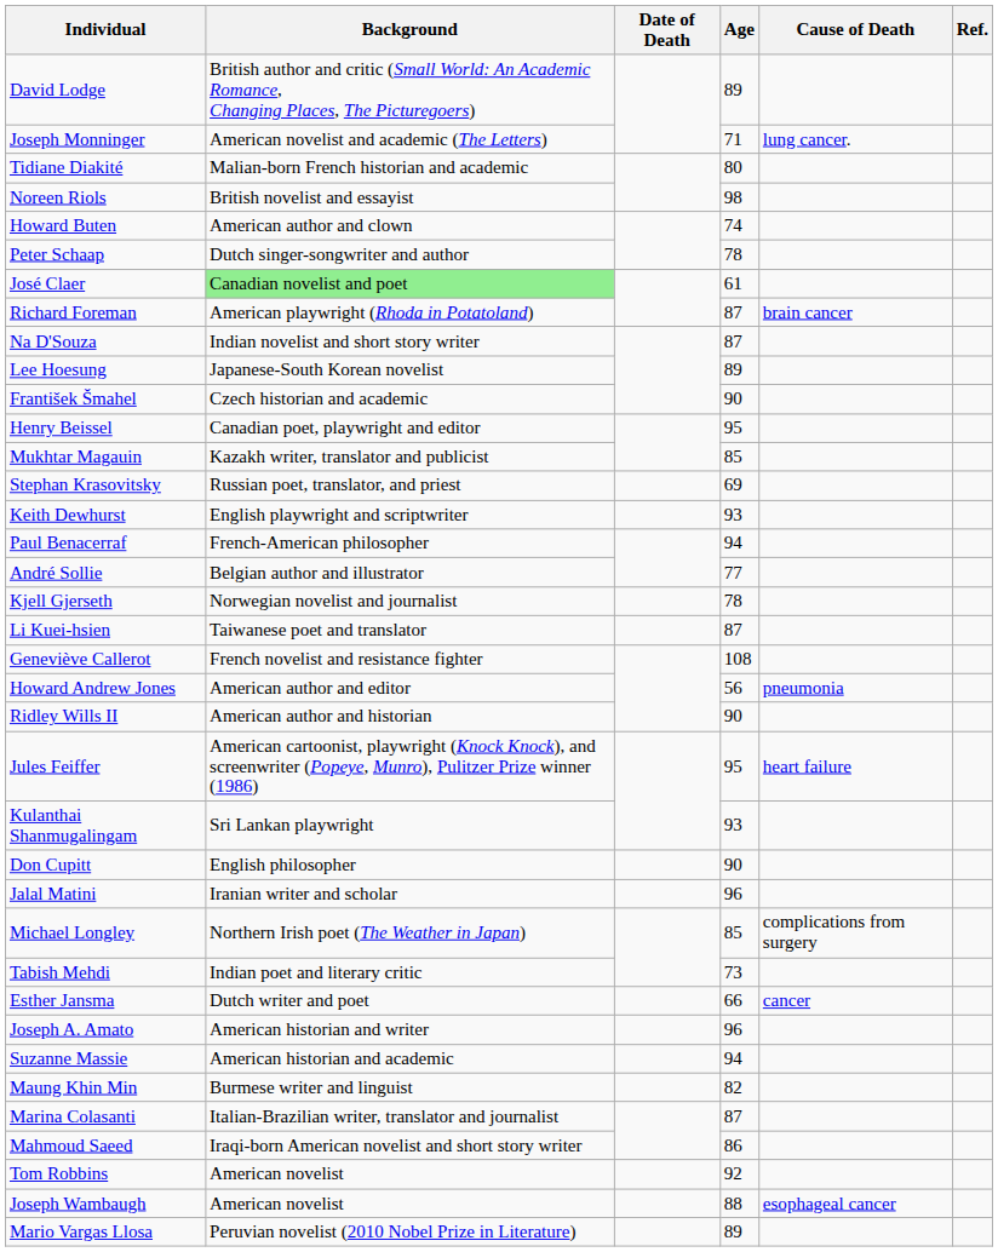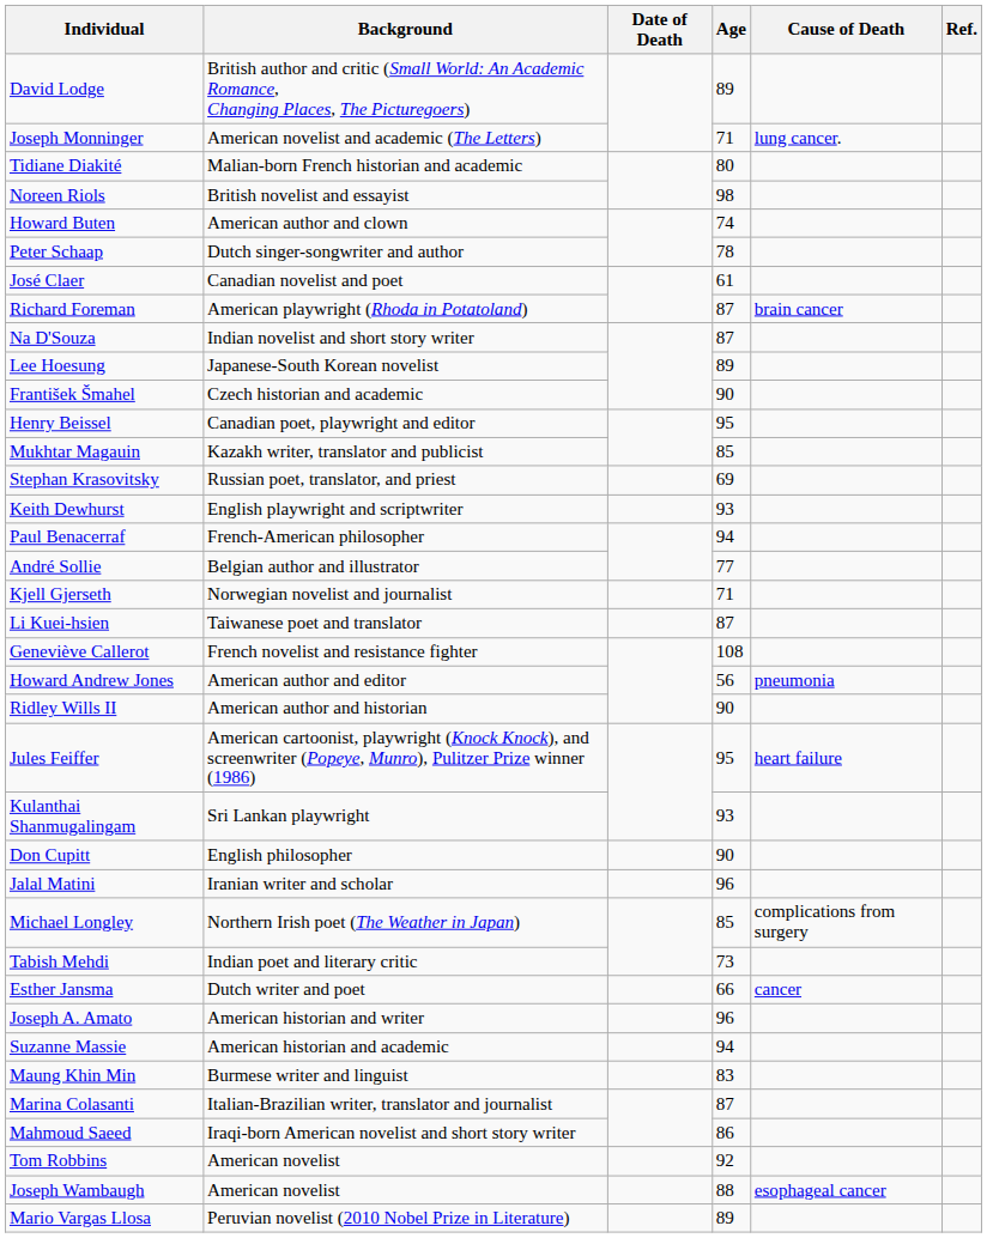José Claer | Background: lightgreen background -> no background
Kjell Gjerseth | Age: 78 -> 71
Maung Khin Min | Age: 82 -> 83
